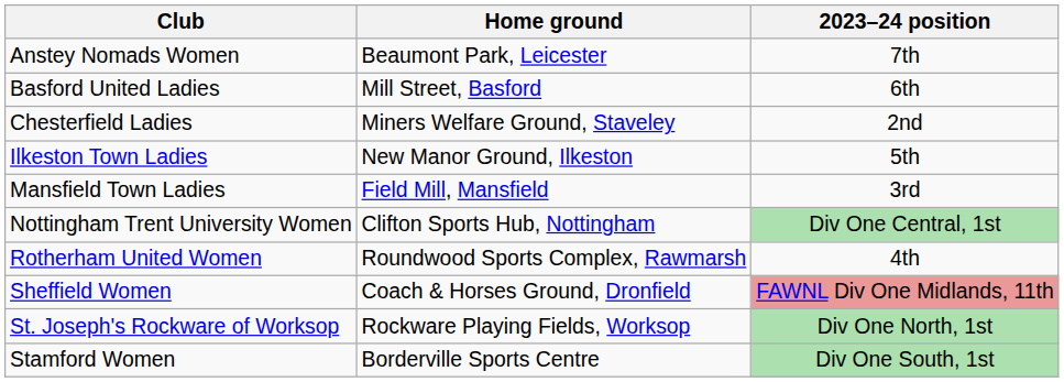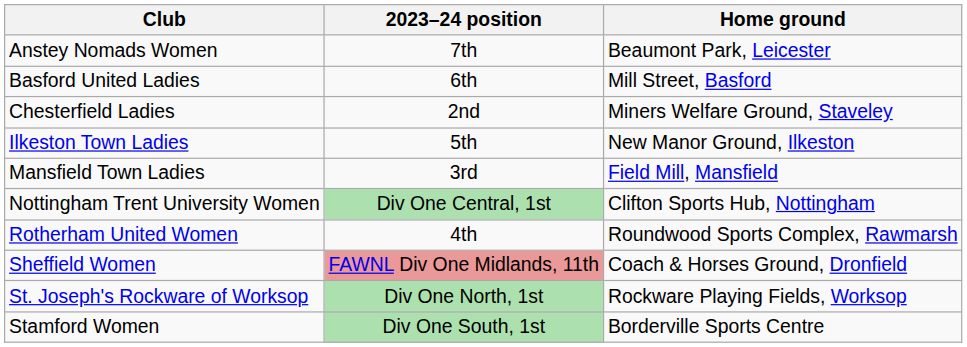columns swapped: Home ground <-> 2023–24 position
